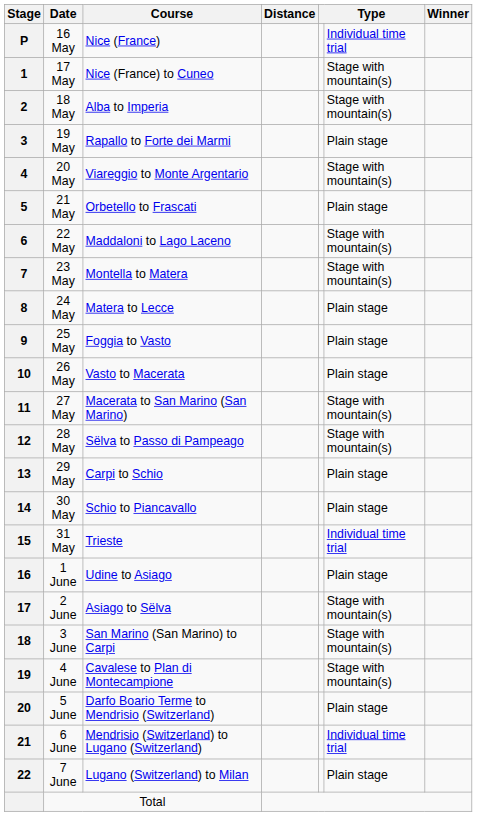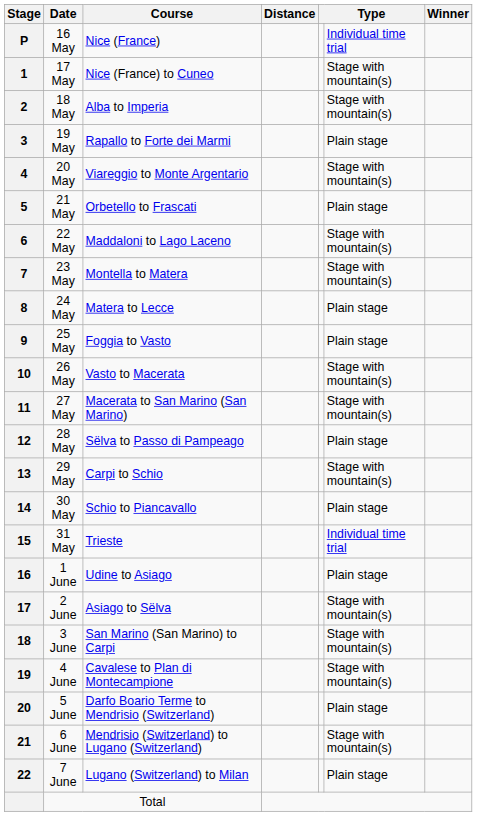26 May | column 6: Plain stage -> Stage with mountain(s)
28 May | column 6: Stage with mountain(s) -> Plain stage
29 May | column 6: Plain stage -> Stage with mountain(s)
6 June | column 6: Individual time trial -> Stage with mountain(s)
